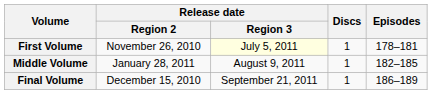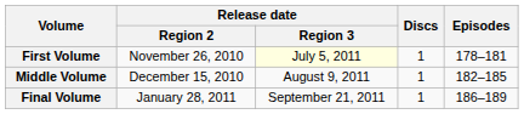Middle Volume | Release date / Region 2: January 28, 2011 -> December 15, 2010
Final Volume | Release date / Region 2: December 15, 2010 -> January 28, 2011
